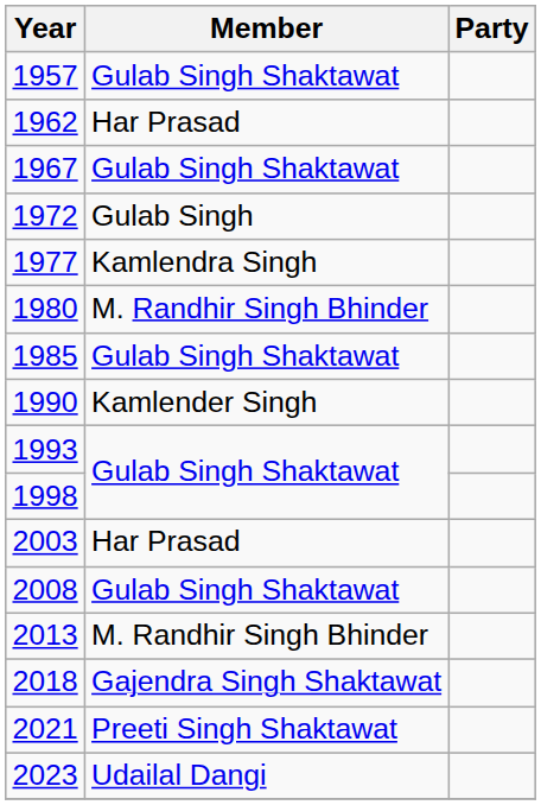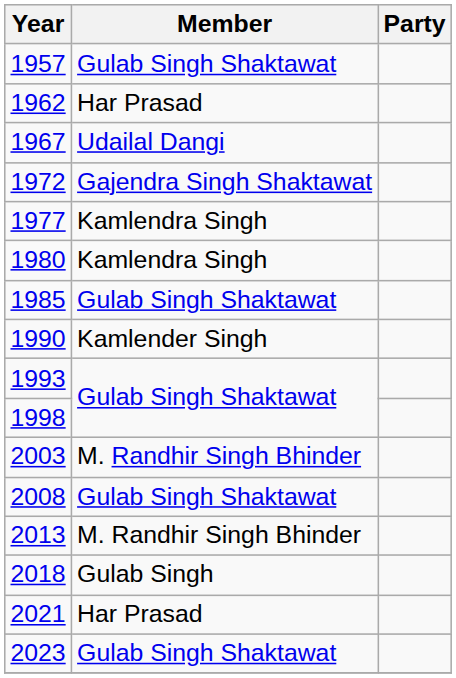1967 | Member: Gulab Singh Shaktawat -> Udailal Dangi
1972 | Member: Gulab Singh -> Gajendra Singh Shaktawat
1980 | Member: M. Randhir Singh Bhinder -> Kamlendra Singh
2003 | Member: Har Prasad -> M. Randhir Singh Bhinder
2018 | Member: Gajendra Singh Shaktawat -> Gulab Singh
2021 | Member: Preeti Singh Shaktawat -> Har Prasad
2023 | Member: Udailal Dangi -> Gulab Singh Shaktawat
